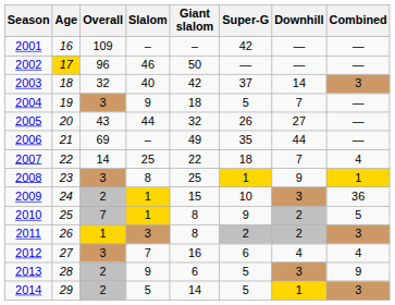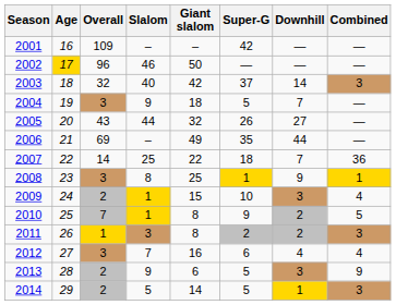2007 | Combined: 4 -> 36
2009 | Combined: 36 -> 4
